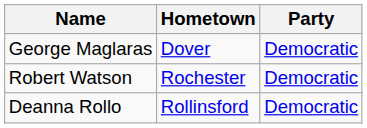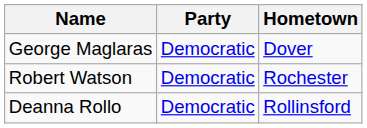columns swapped: Hometown <-> Party
